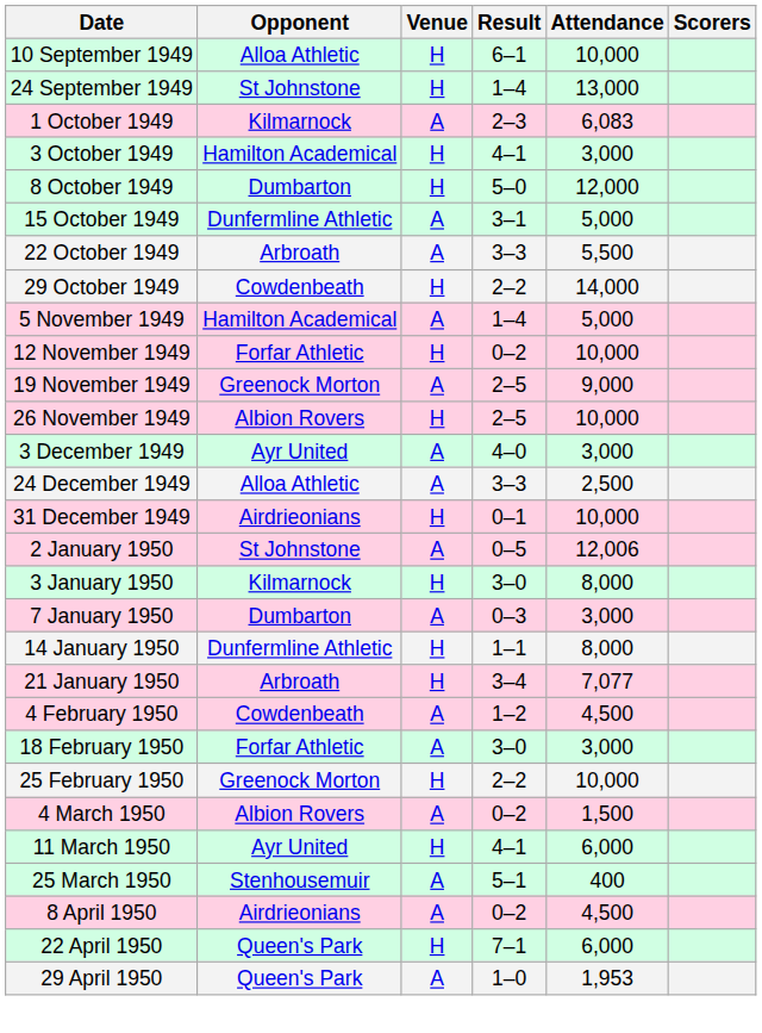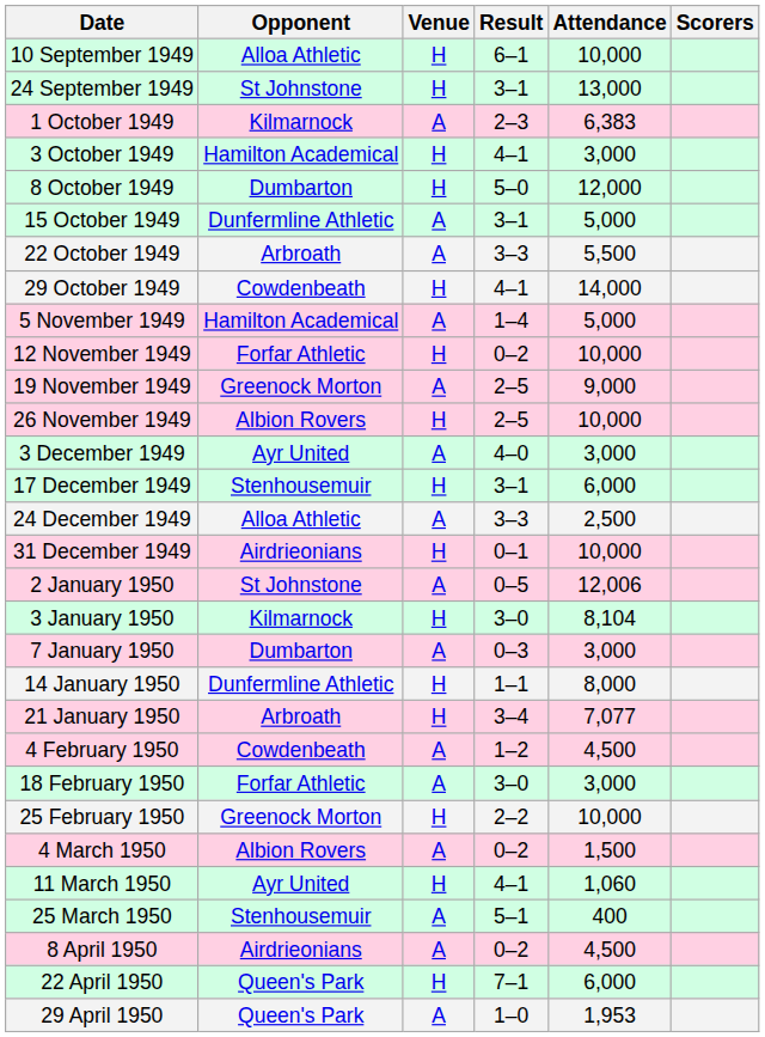24 September 1949 | Result: 1–4 -> 3–1
1 October 1949 | Attendance: 6,083 -> 6,383
29 October 1949 | Result: 2–2 -> 4–1
+ row: 17 December 1949 | Stenhousemuir | H | 3–1 | 6,000
3 January 1950 | Attendance: 8,000 -> 8,104
11 March 1950 | Attendance: 6,000 -> 1,060
